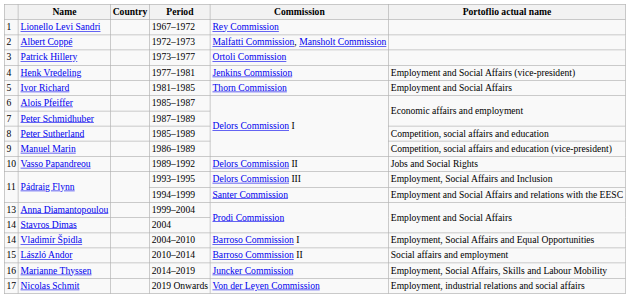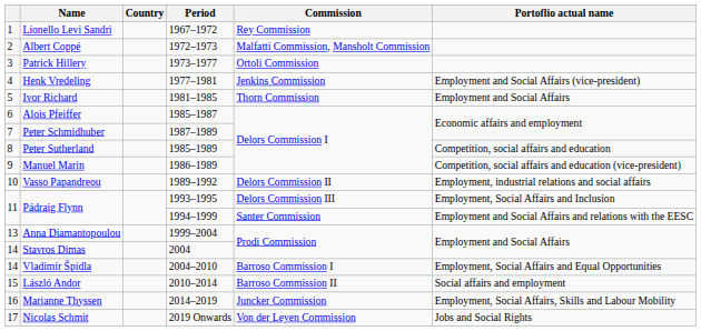Vasso Papandreou | Portoflio actual name: Jobs and Social Rights -> Employment, industrial relations and social affairs
Nicolas Schmit | Portoflio actual name: Employment, industrial relations and social affairs -> Jobs and Social Rights
